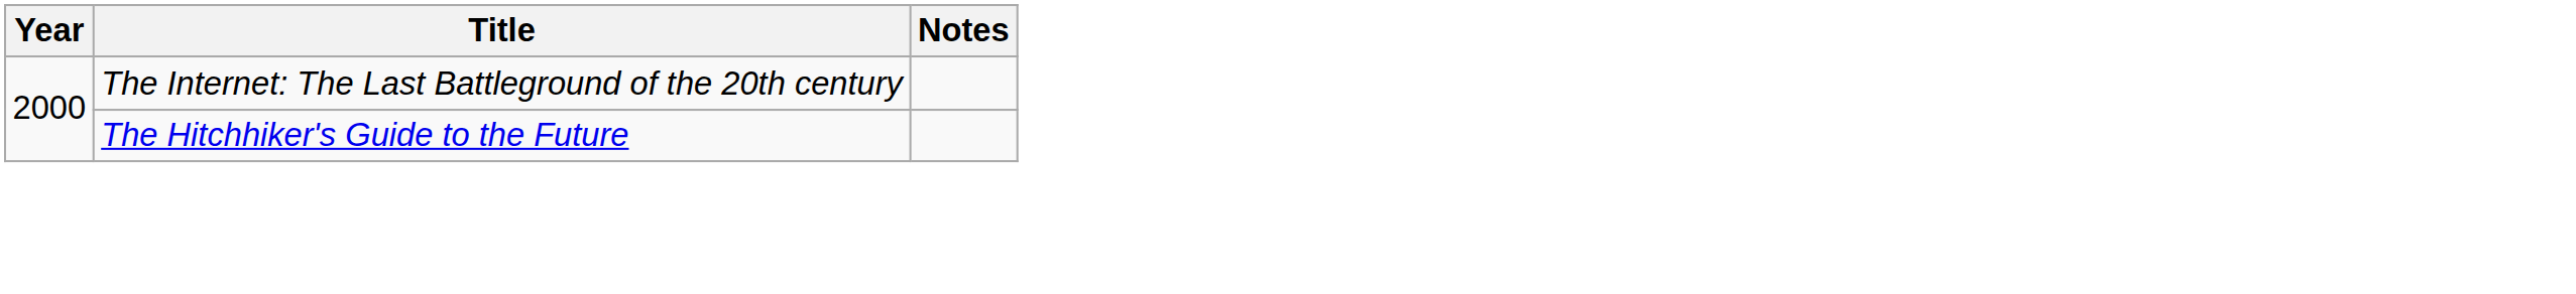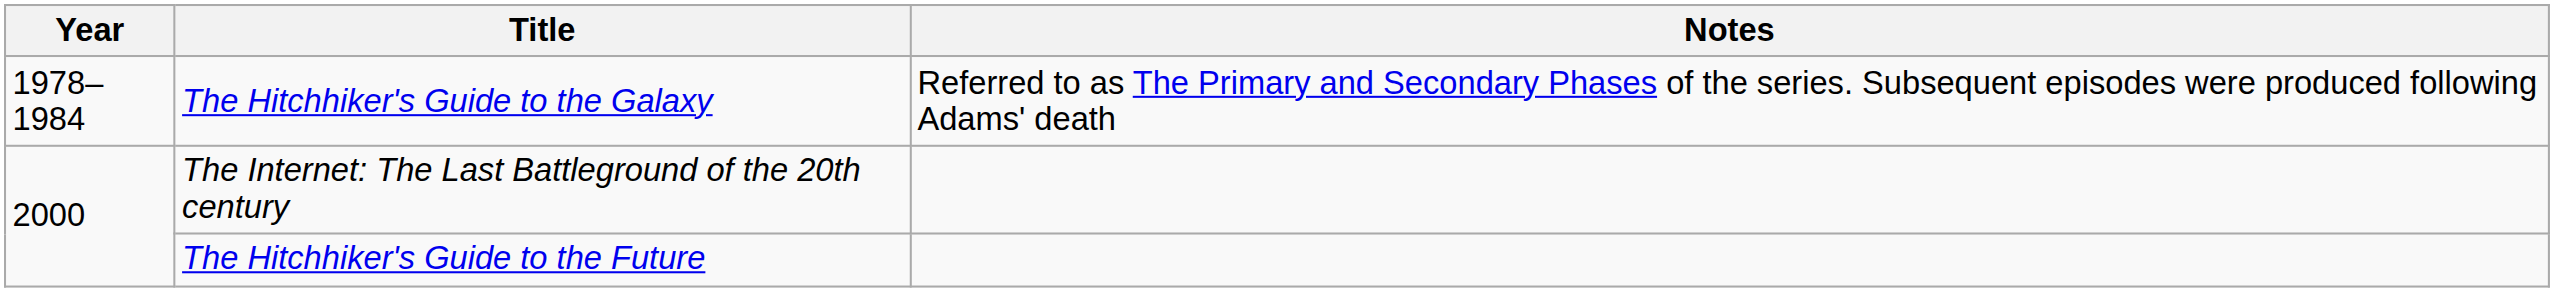+ row: 1978–1984 | The Hitchhiker's Guide to the Galaxy | Referred to as The Primary and Secondary Phases of the series. Subsequent episodes were produced following Adams' death
